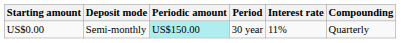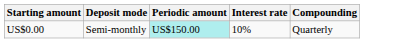- column: Period | 30 year
US$0.00 | Interest rate: 11% -> 10%
